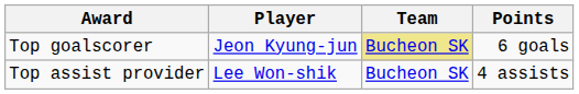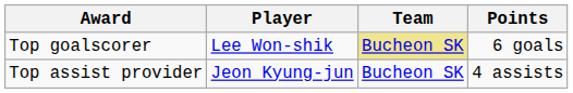Top goalscorer | Player: Jeon Kyung-jun -> Lee Won-shik
Top assist provider | Player: Lee Won-shik -> Jeon Kyung-jun
